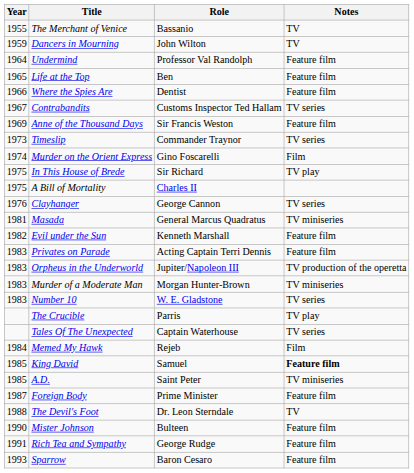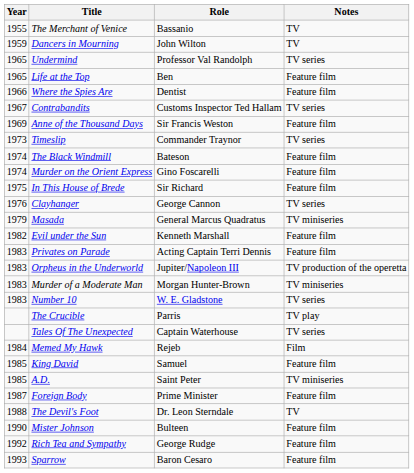Undermind | Year: 1964 -> 1965
Undermind | Notes: Feature film -> TV series
+ row: 1974 | The Black Windmill | Bateson | Feature film
Murder on the Orient Express | Notes: Film -> Feature film
In This House of Brede | Notes: TV play -> Feature film
- row: 1975 | A Bill of Mortality | Charles II
Masada | Year: 1981 -> 1979
King David | Notes: bold -> normal
Rich Tea and Sympathy | Year: 1991 -> 1992
